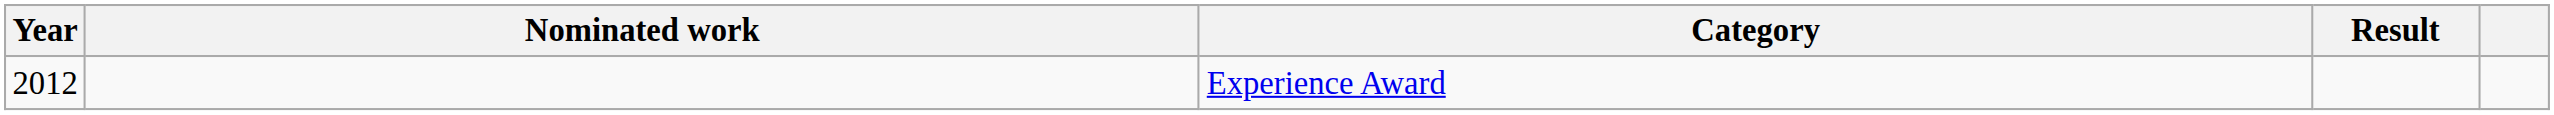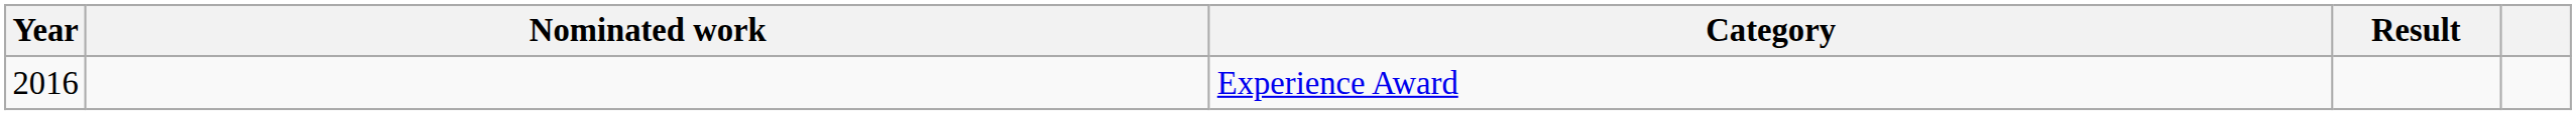Experience Award | Year: 2012 -> 2016
